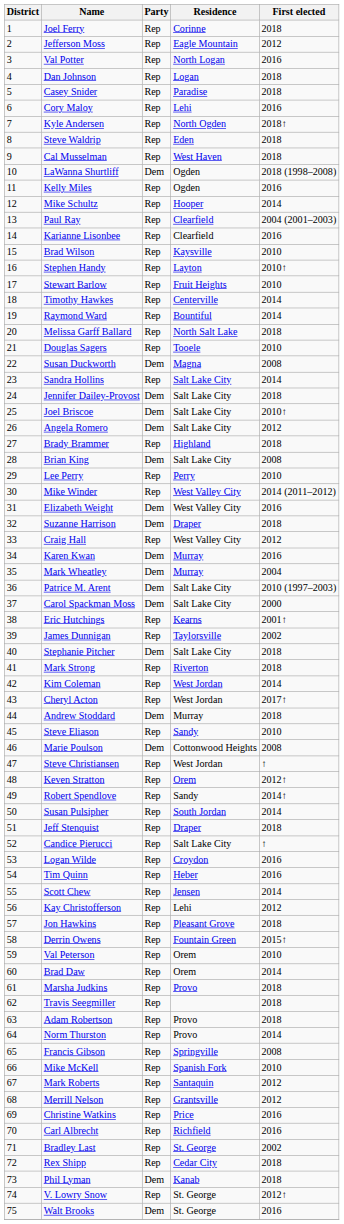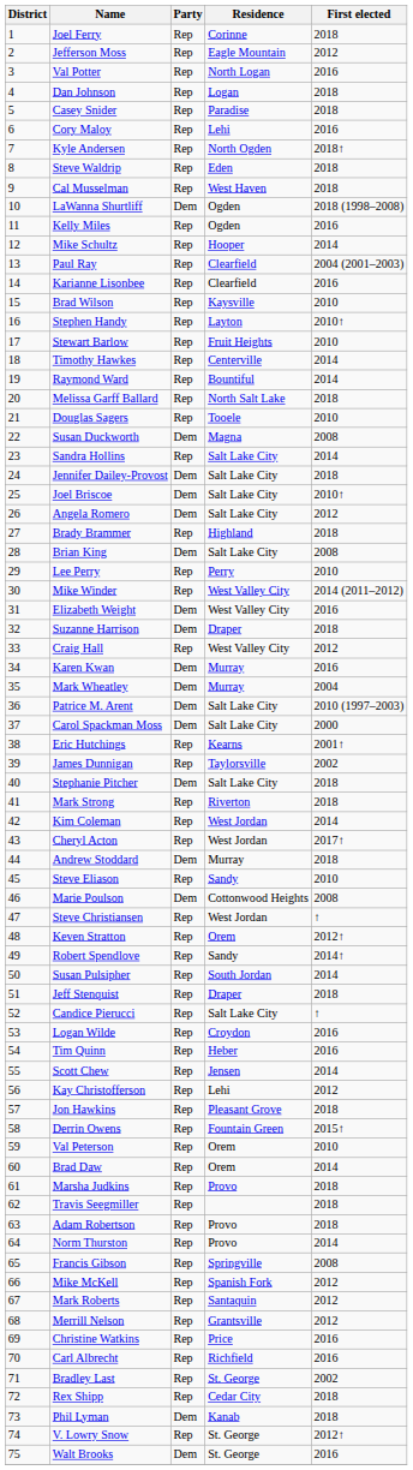Mike McKell | First elected: 2010 -> 2012
